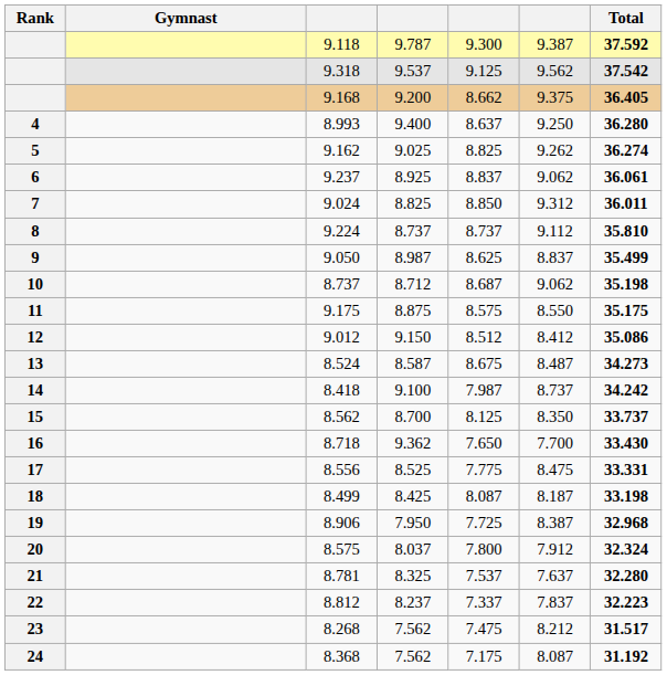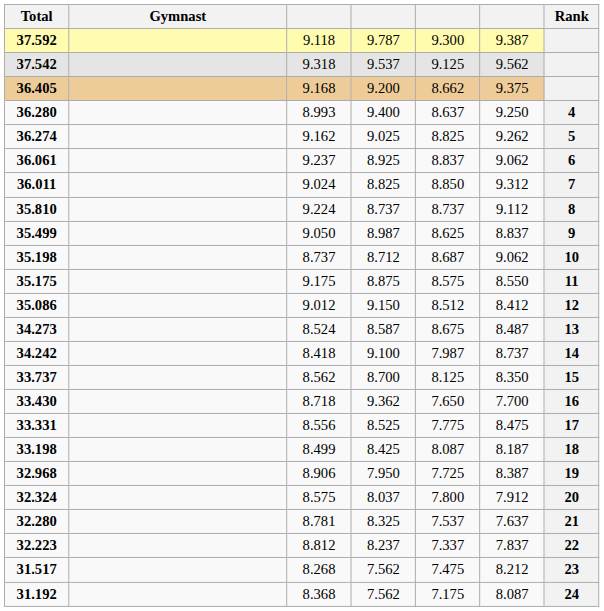columns swapped: Rank <-> Total
